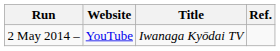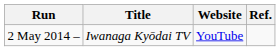columns swapped: Title <-> Website
